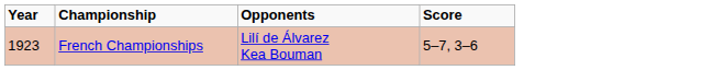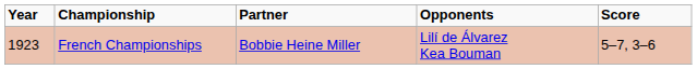+ column: Partner | Bobbie Heine Miller
